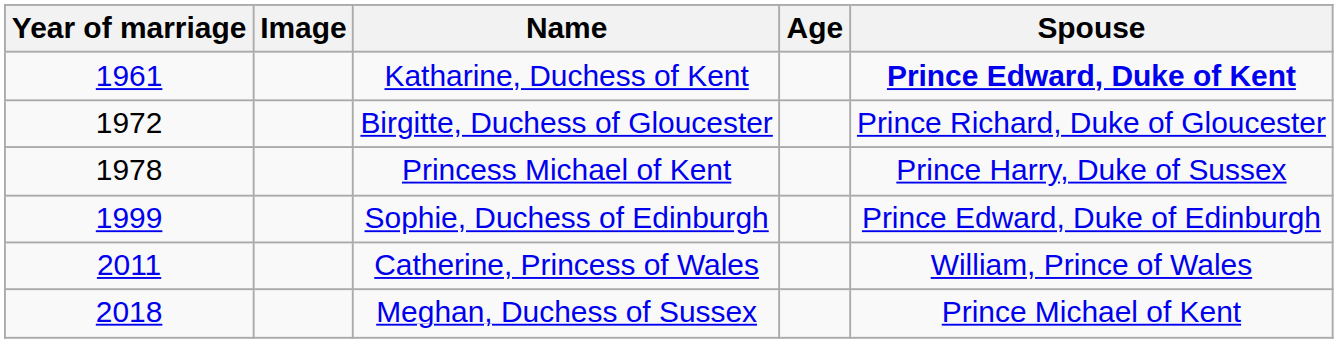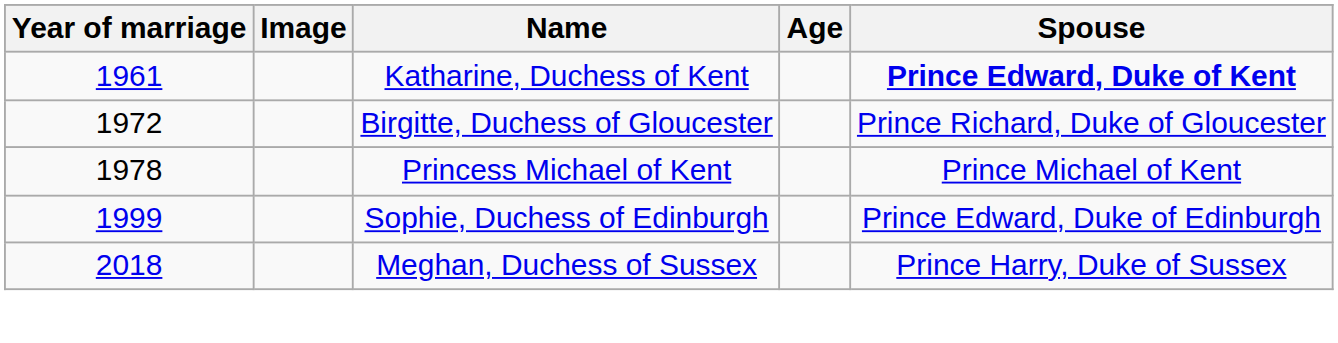Princess Michael of Kent | Spouse: Prince Harry, Duke of Sussex -> Prince Michael of Kent
- row: 2011 | Catherine, Princess of Wales | William, Prince of Wales
Meghan, Duchess of Sussex | Spouse: Prince Michael of Kent -> Prince Harry, Duke of Sussex
